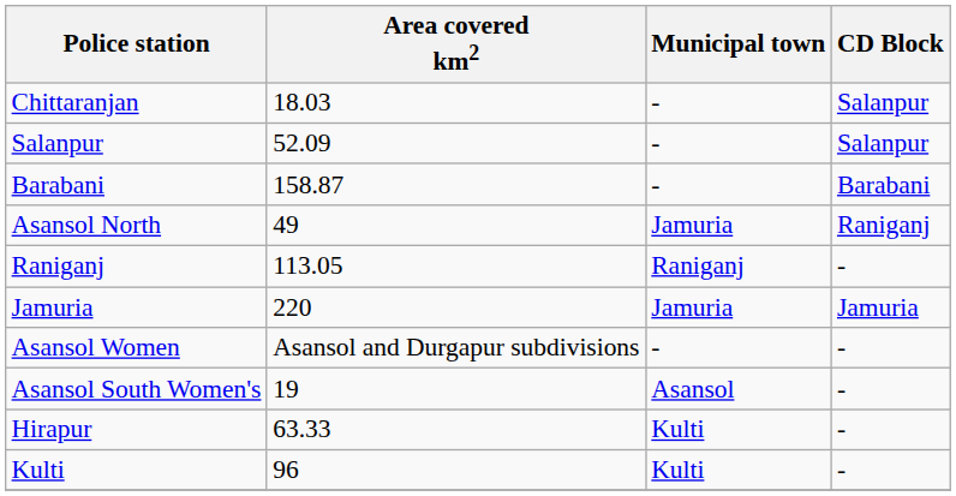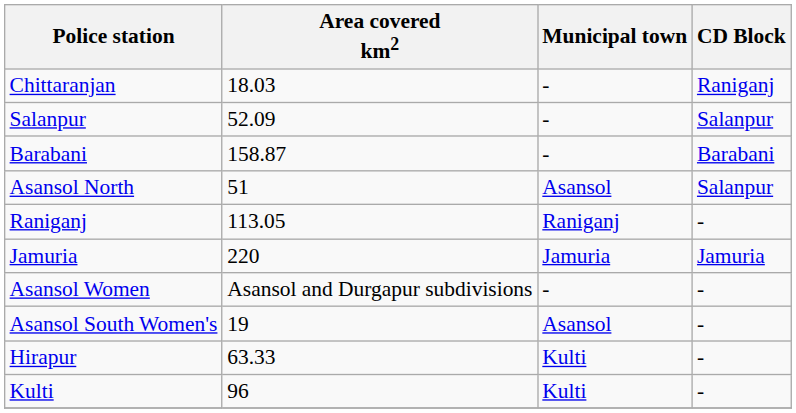Chittaranjan | CD Block: Salanpur -> Raniganj
Asansol North | Area covered km2: 49 -> 51
Asansol North | Municipal town: Jamuria -> Asansol
Asansol North | CD Block: Raniganj -> Salanpur
